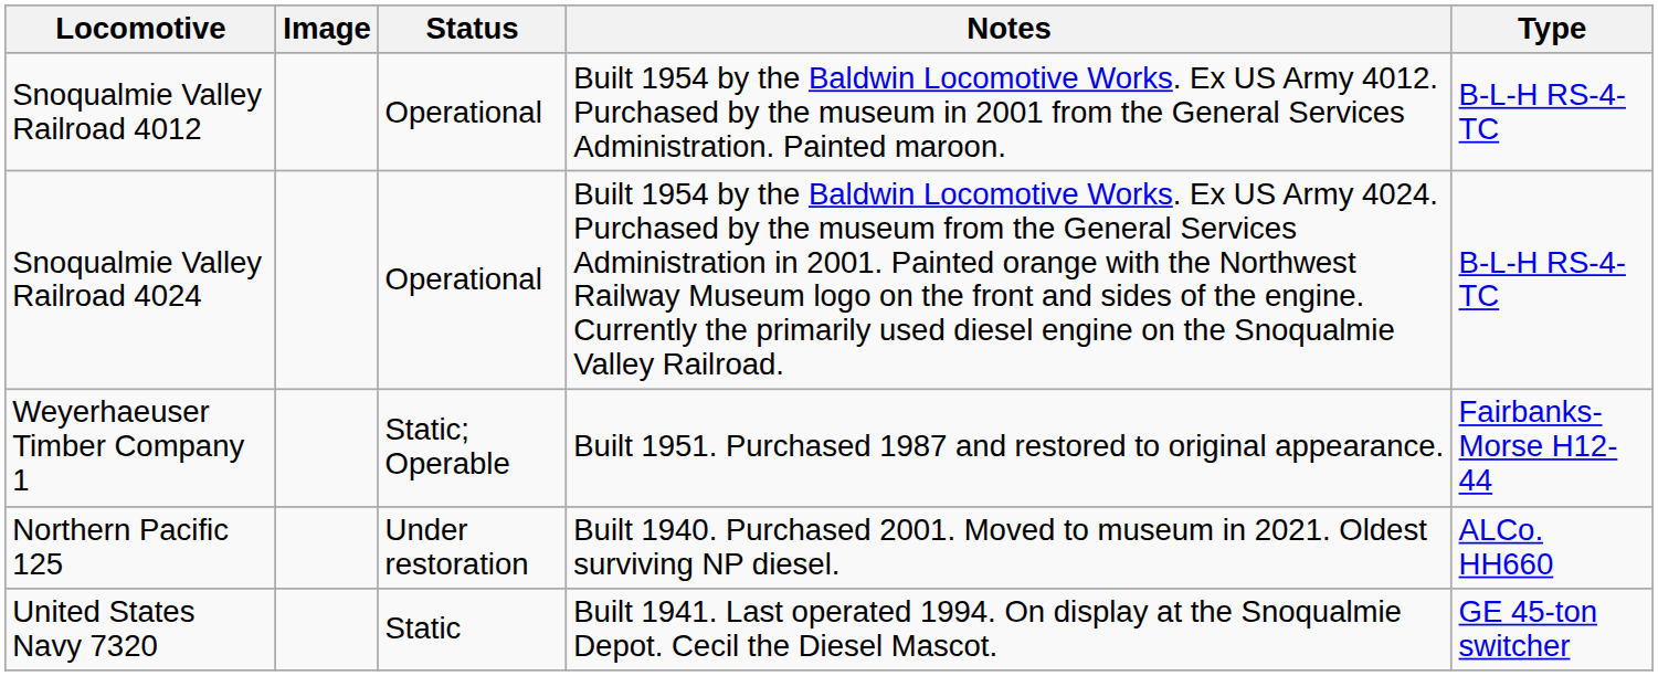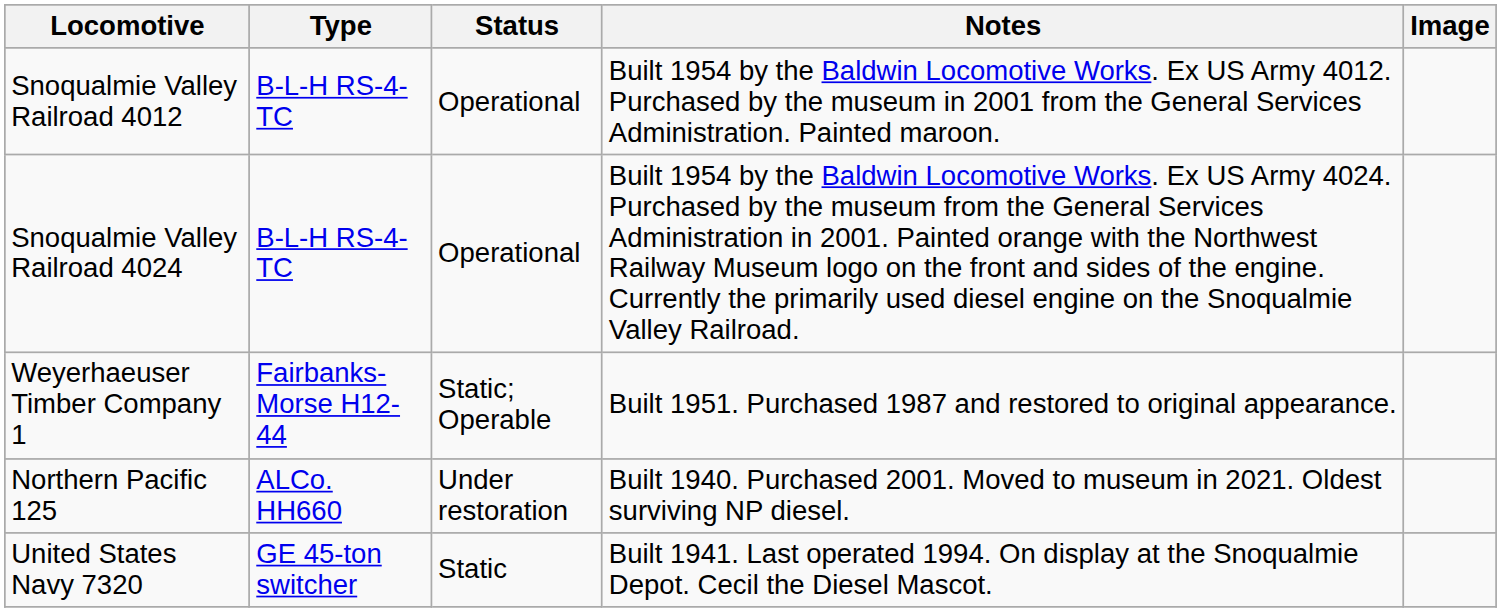columns swapped: Type <-> Image
